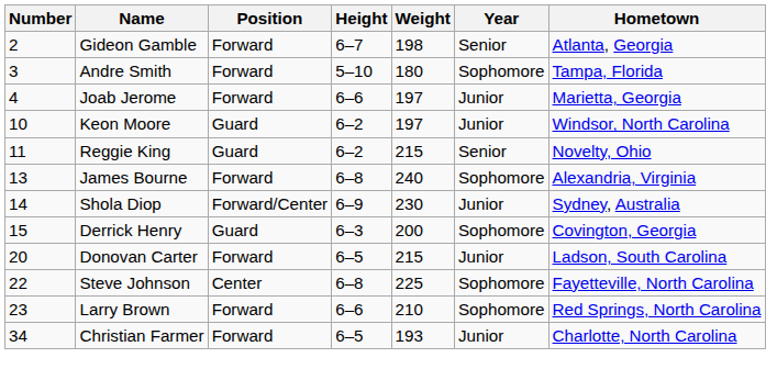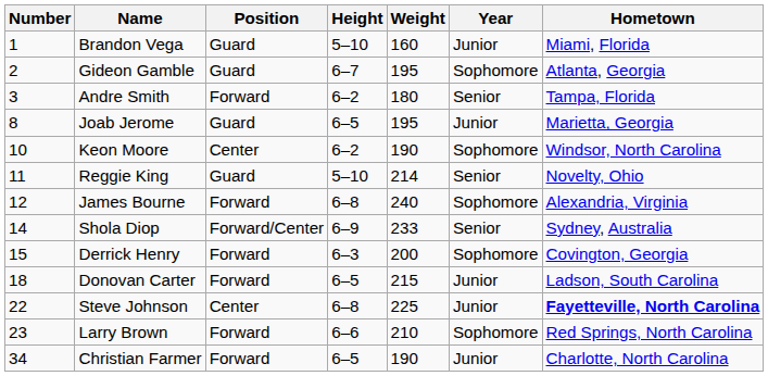+ row: 1 | Brandon Vega | Guard | 5–10 | 160 | Junior | Miami, Florida
Gideon Gamble | Position: Forward -> Guard
Gideon Gamble | Weight: 198 -> 195
Gideon Gamble | Year: Senior -> Sophomore
Andre Smith | Height: 5–10 -> 6–2
Andre Smith | Year: Sophomore -> Senior
Joab Jerome | Number: 4 -> 8
Joab Jerome | Position: Forward -> Guard
Joab Jerome | Height: 6–6 -> 6–5
Joab Jerome | Weight: 197 -> 195
Keon Moore | Position: Guard -> Center
Keon Moore | Weight: 197 -> 190
Keon Moore | Year: Junior -> Sophomore
Reggie King | Height: 6–2 -> 5–10
Reggie King | Weight: 215 -> 214
James Bourne | Number: 13 -> 12
Shola Diop | Weight: 230 -> 233
Shola Diop | Year: Junior -> Senior
Derrick Henry | Position: Guard -> Forward
Donovan Carter | Number: 20 -> 18
Steve Johnson | Year: Sophomore -> Junior
Steve Johnson | Hometown: normal -> bold
Christian Farmer | Weight: 193 -> 190
